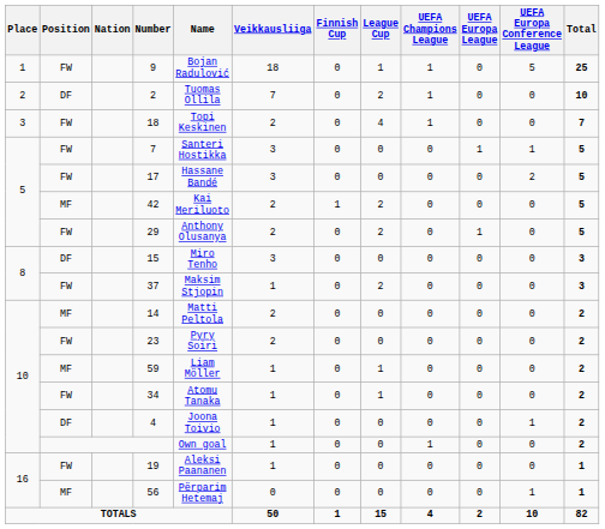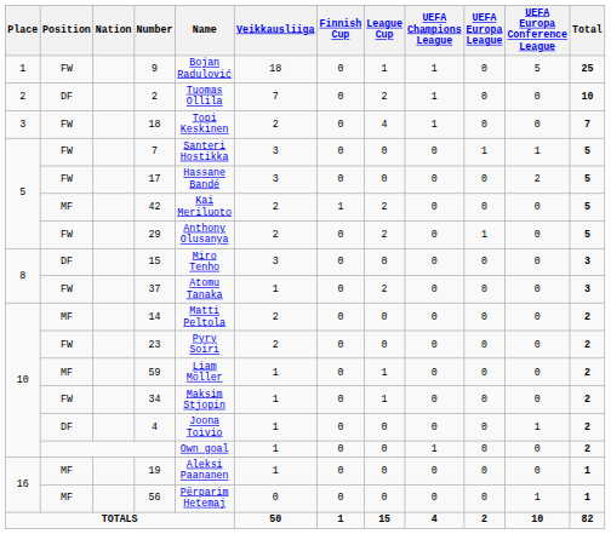37 | Name: Maksim Stjopin -> Atomu Tanaka
34 | Name: Atomu Tanaka -> Maksim Stjopin
19 | Position: FW -> MF
